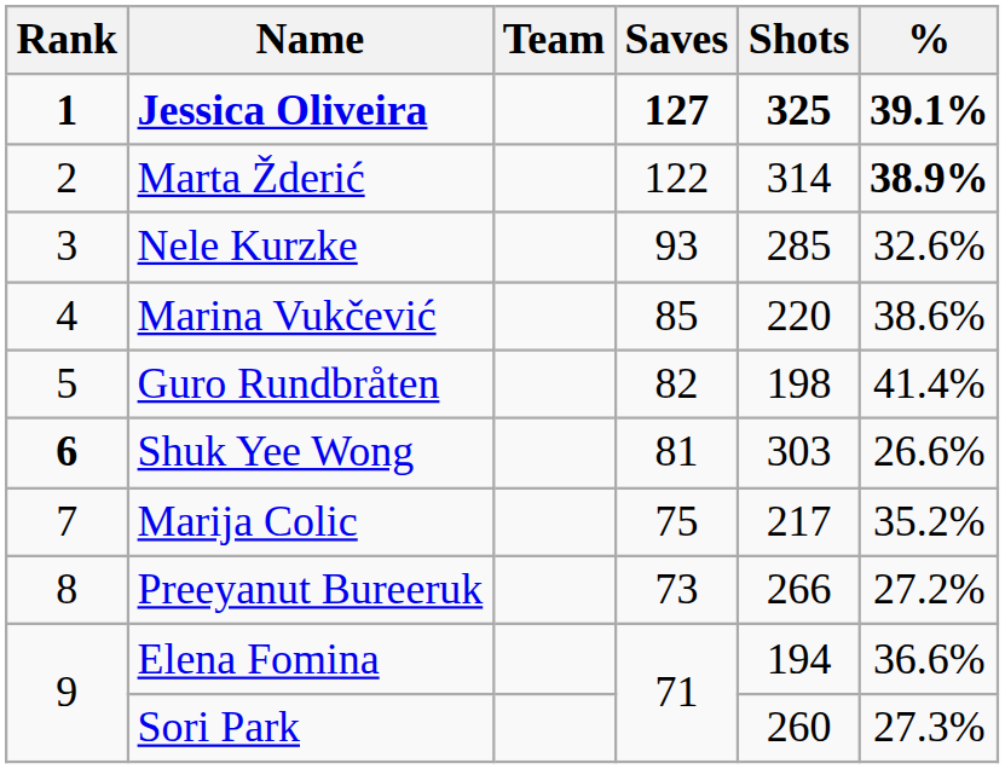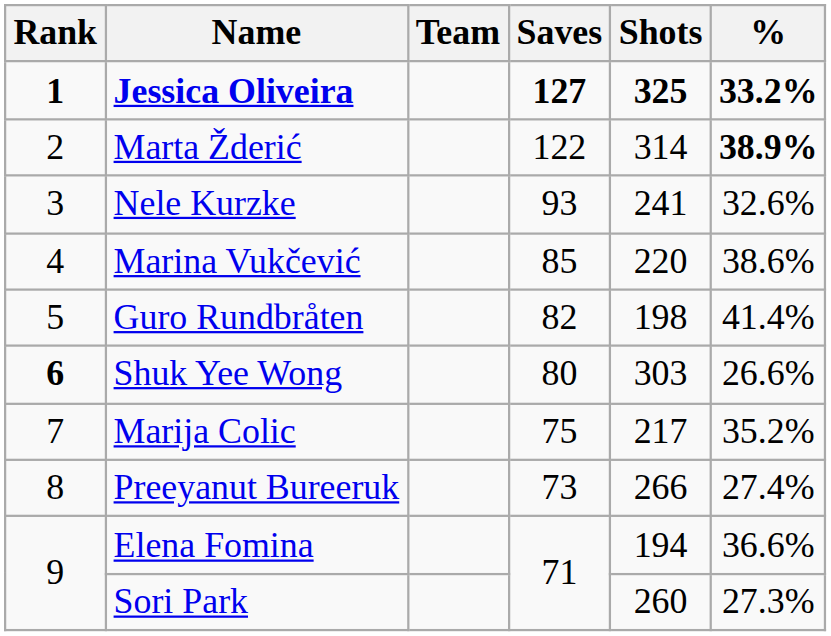Jessica Oliveira | %: 39.1% -> 33.2%
Nele Kurzke | Shots: 285 -> 241
Shuk Yee Wong | Saves: 81 -> 80
Preeyanut Bureeruk | %: 27.2% -> 27.4%
